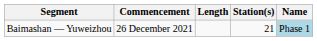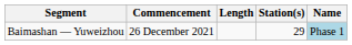Baimashan — Yuweizhou | Station(s): 21 -> 29
